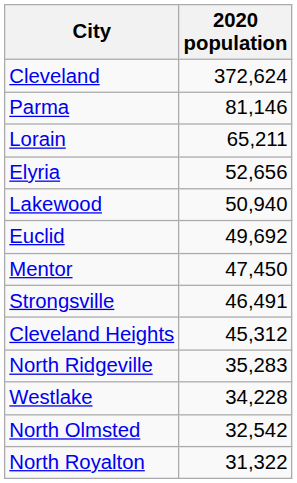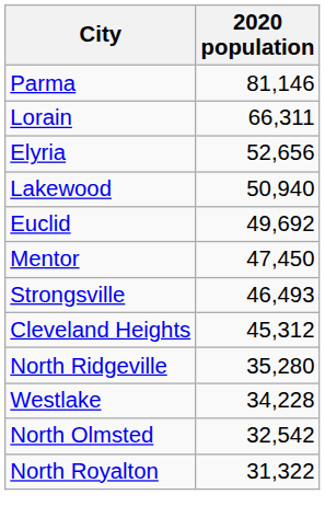- row: Cleveland | 372,624
Lorain | 2020 population: 65,211 -> 66,311
Strongsville | 2020 population: 46,491 -> 46,493
North Ridgeville | 2020 population: 35,283 -> 35,280
